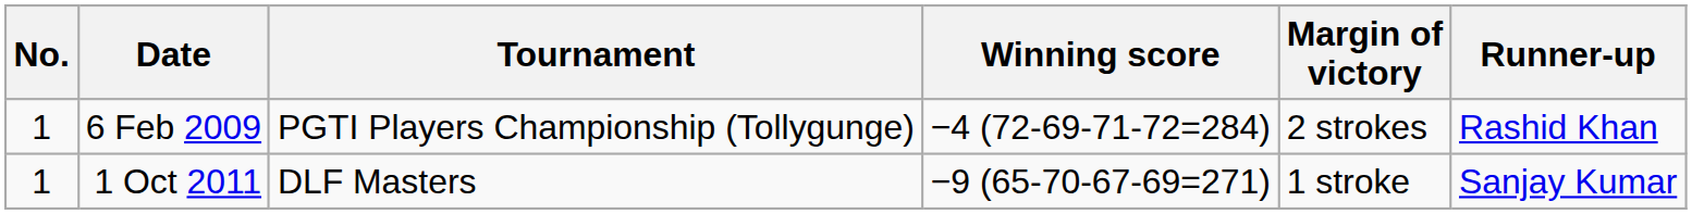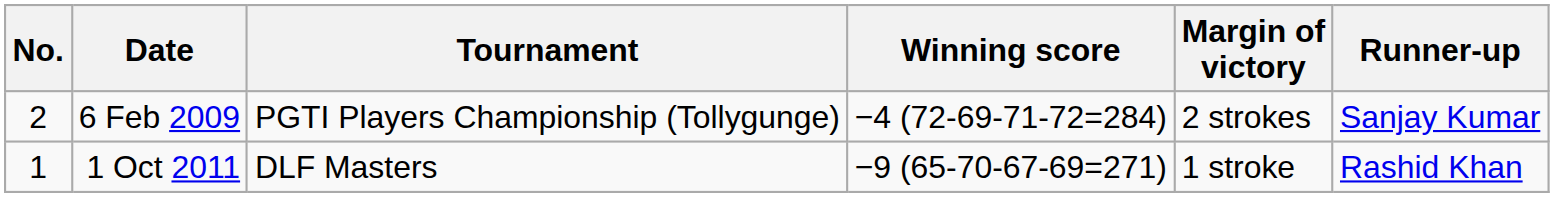6 Feb 2009 | No.: 1 -> 2
6 Feb 2009 | Runner-up: Rashid Khan -> Sanjay Kumar
1 Oct 2011 | Runner-up: Sanjay Kumar -> Rashid Khan
